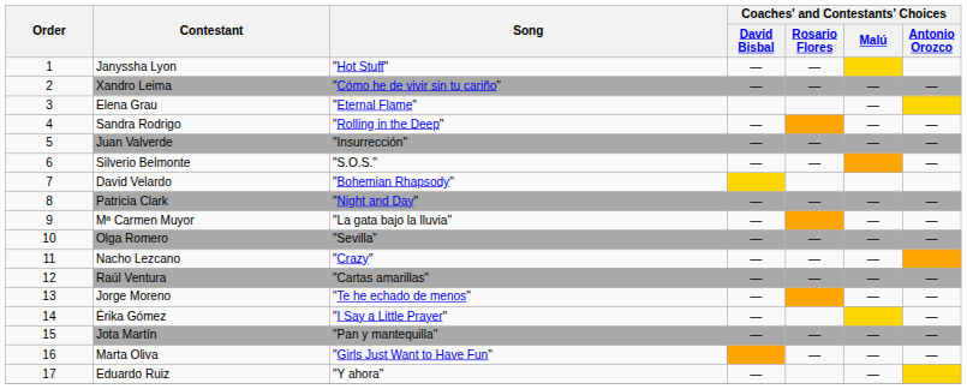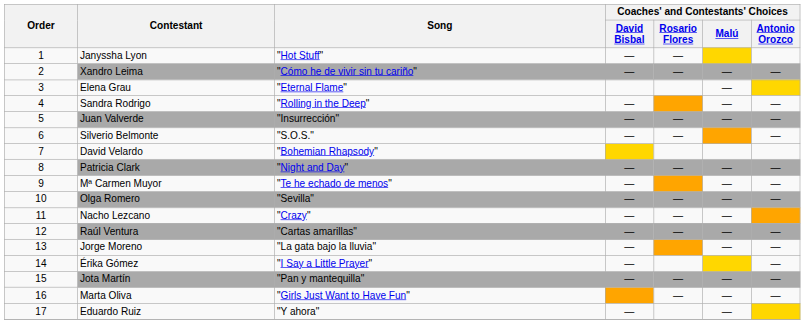Mª Carmen Muyor | Song: "La gata bajo la lluvia" -> "Te he echado de menos"
Jorge Moreno | Song: "Te he echado de menos" -> "La gata bajo la lluvia"
